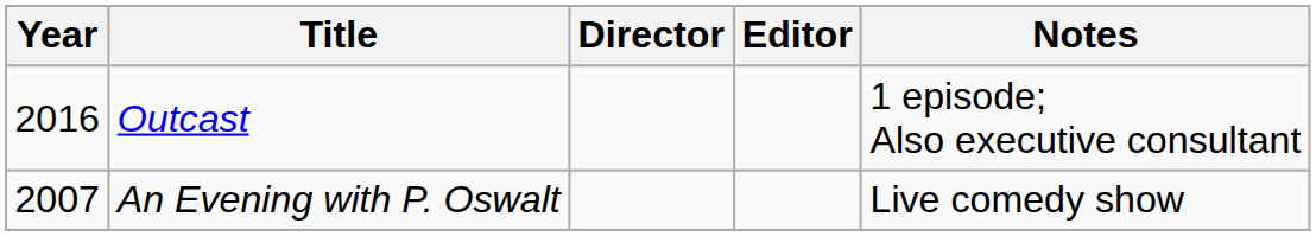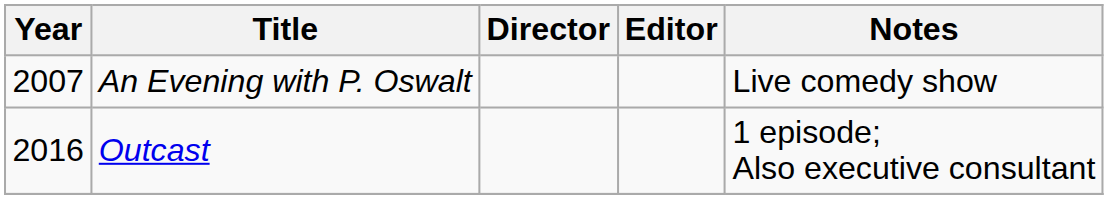rows swapped: An Evening with P. Oswalt <-> Outcast
